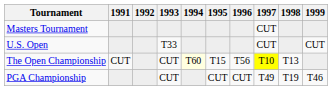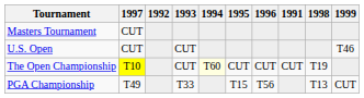columns swapped: 1991 <-> 1997
U.S. Open | 1993: T33 -> CUT
U.S. Open | 1999: CUT -> T46
The Open Championship | 1995: T15 -> CUT
The Open Championship | 1996: T56 -> CUT
The Open Championship | 1998: T13 -> T19
PGA Championship | 1993: CUT -> T33
PGA Championship | 1995: CUT -> T15
PGA Championship | 1996: CUT -> T56
PGA Championship | 1998: T19 -> T13
PGA Championship | 1999: T46 -> CUT
